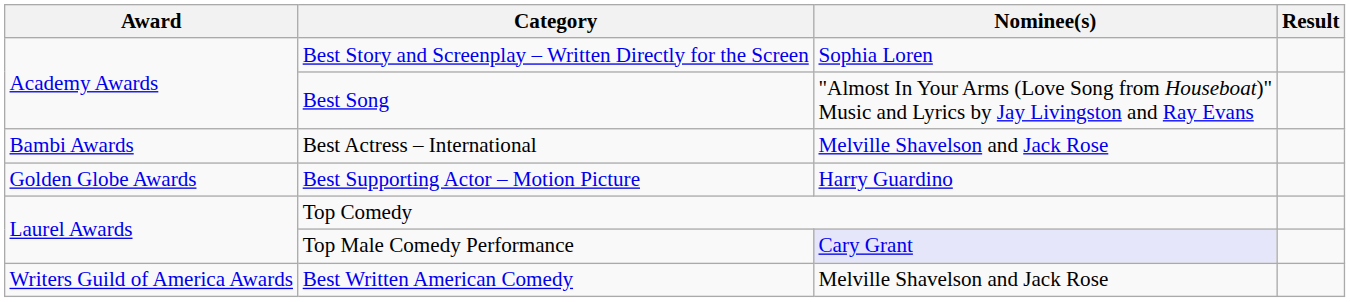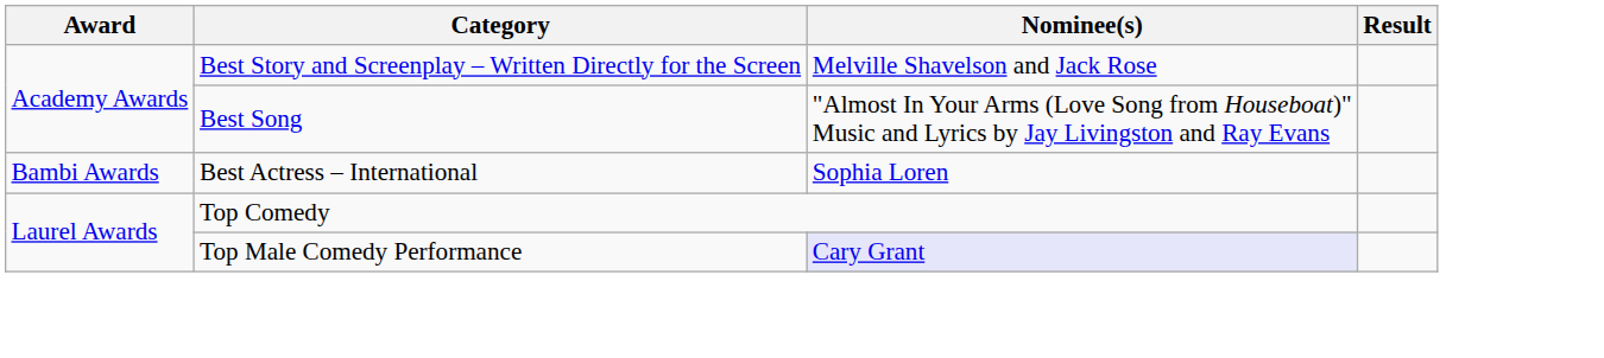Best Story and Screenplay – Written Directly for the Screen | Nominee(s): Sophia Loren -> Melville Shavelson and Jack Rose
Best Actress – International | Nominee(s): Melville Shavelson and Jack Rose -> Sophia Loren
- row: Golden Globe Awards | Best Supporting Actor – Motion Picture | Harry Guardino
- row: Writers Guild of America Awards | Best Written American Comedy | Melville Shavelson and Jack Rose
